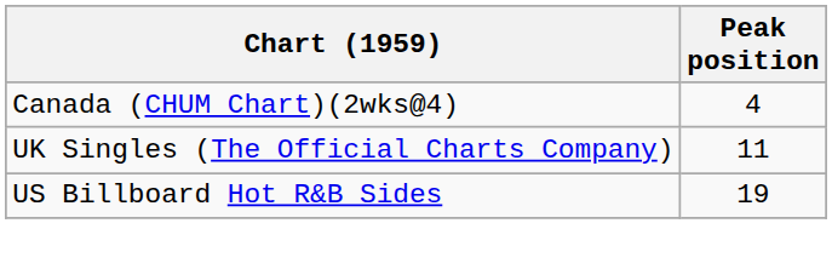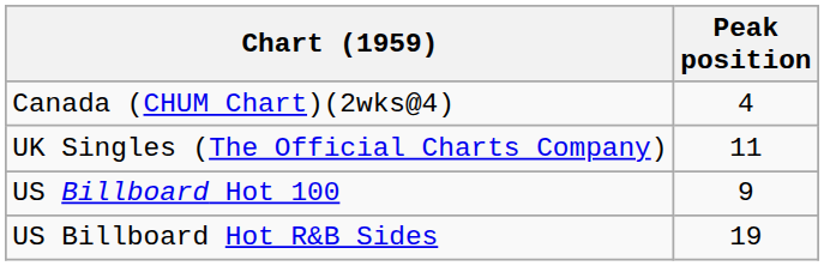+ row: US Billboard Hot 100 | 9
